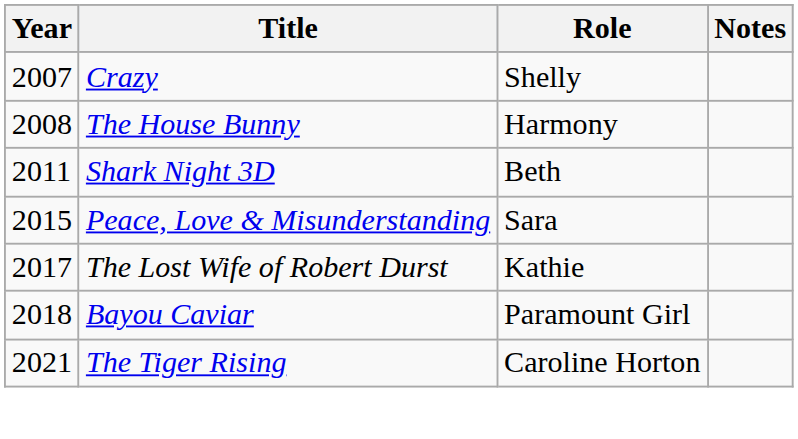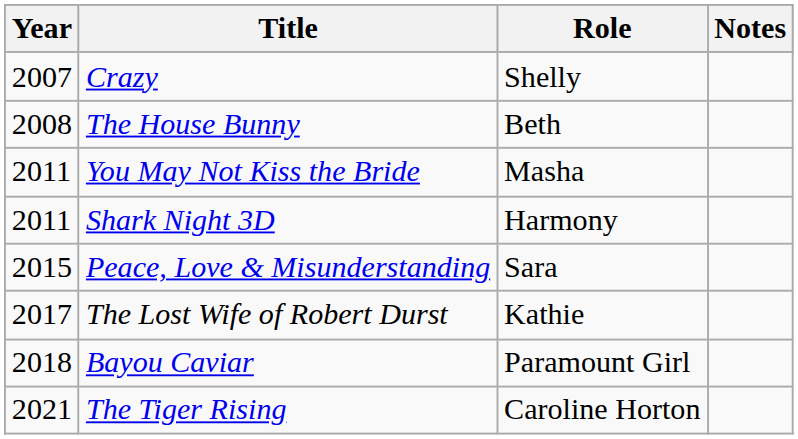The House Bunny | Role: Harmony -> Beth
+ row: 2011 | You May Not Kiss the Bride | Masha
Shark Night 3D | Role: Beth -> Harmony
